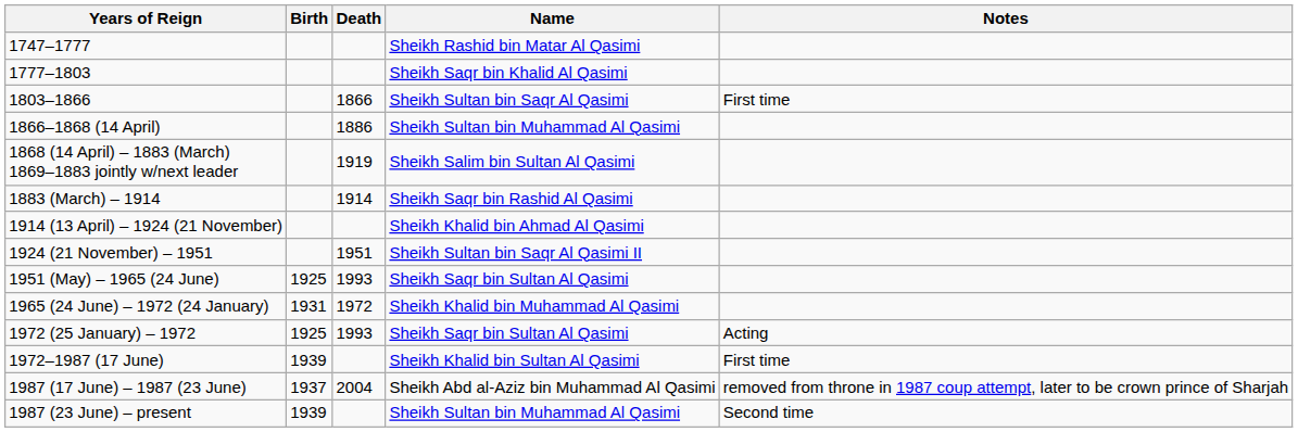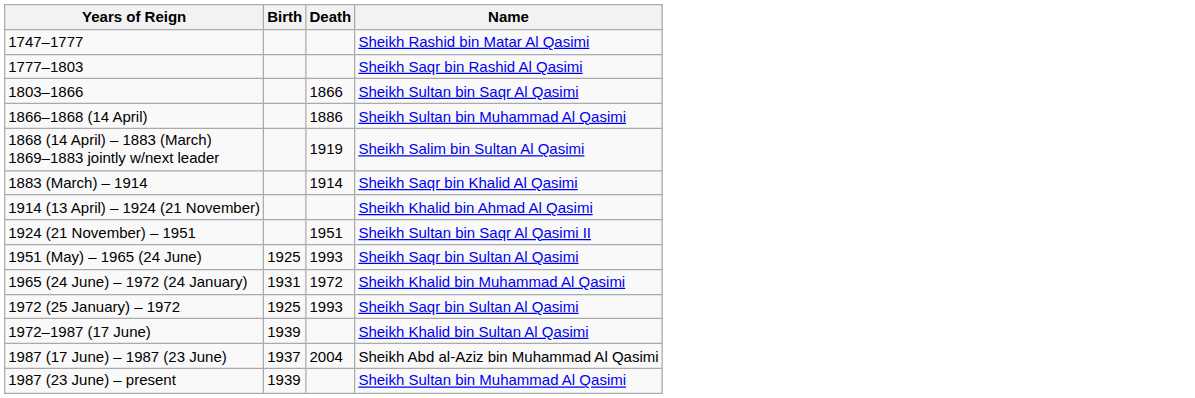- column: Notes | First time | Acting | First time | removed from throne in 1987 coup attempt, later to be crown prince of Sharjah | Second time
1777–1803 | Name: Sheikh Saqr bin Khalid Al Qasimi -> Sheikh Saqr bin Rashid Al Qasimi
1883 (March) – 1914 | Name: Sheikh Saqr bin Rashid Al Qasimi -> Sheikh Saqr bin Khalid Al Qasimi
